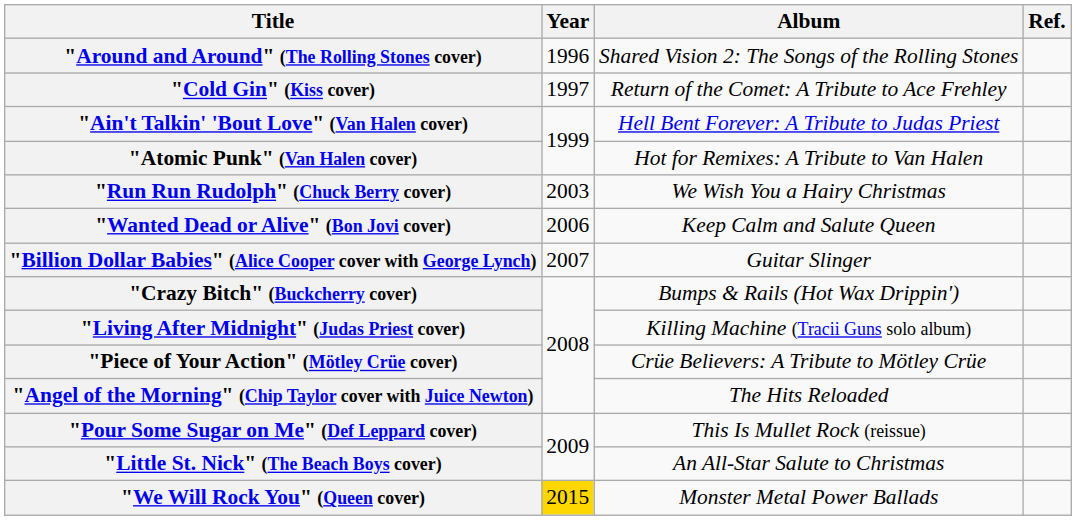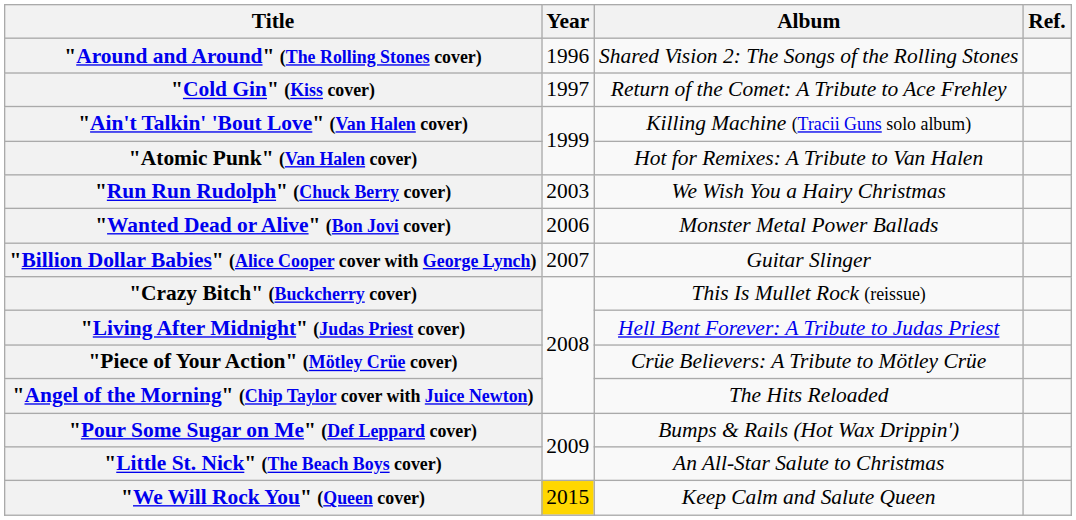"Ain't Talkin' 'Bout Love" (Van Halen cover) | Album: Hell Bent Forever: A Tribute to Judas Priest -> Killing Machine (Tracii Guns solo album)
"Wanted Dead or Alive" (Bon Jovi cover) | Album: Keep Calm and Salute Queen -> Monster Metal Power Ballads
"Crazy Bitch" (Buckcherry cover) | Album: Bumps & Rails (Hot Wax Drippin') -> This Is Mullet Rock (reissue)
"Living After Midnight" (Judas Priest cover) | Album: Killing Machine (Tracii Guns solo album) -> Hell Bent Forever: A Tribute to Judas Priest
"Pour Some Sugar on Me" (Def Leppard cover) | Album: This Is Mullet Rock (reissue) -> Bumps & Rails (Hot Wax Drippin')
"We Will Rock You" (Queen cover) | Album: Monster Metal Power Ballads -> Keep Calm and Salute Queen
